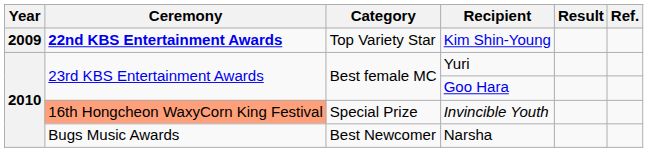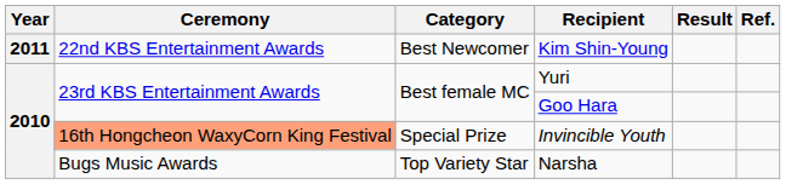Kim Shin-Young | Year: 2009 -> 2011
Kim Shin-Young | Ceremony: bold -> normal
Kim Shin-Young | Category: Top Variety Star -> Best Newcomer
Narsha | Category: Best Newcomer -> Top Variety Star
